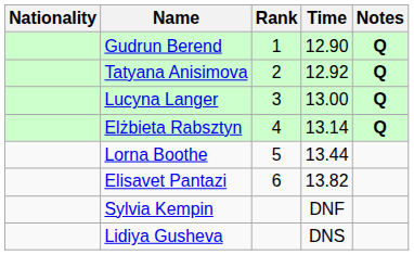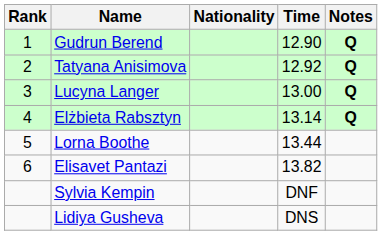columns swapped: Rank <-> Nationality
